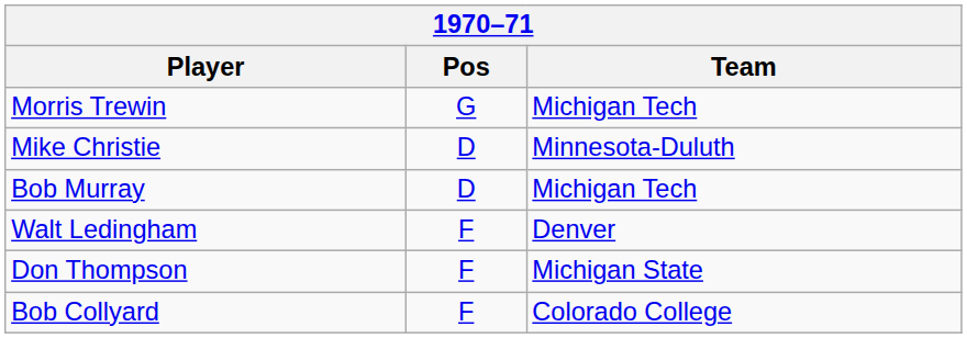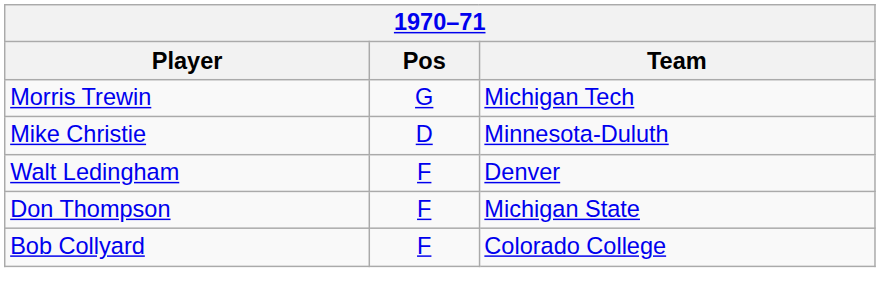- row: Bob Murray | D | Michigan Tech
